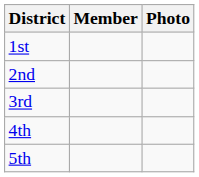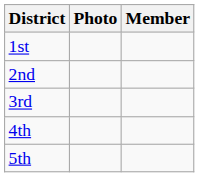columns swapped: Member <-> Photo
